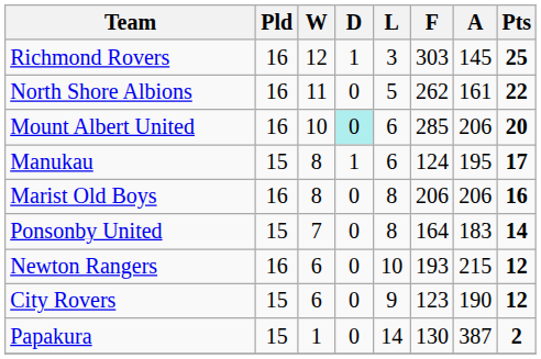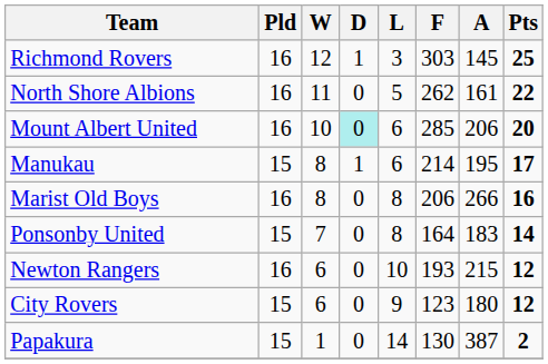Manukau | F: 124 -> 214
Marist Old Boys | A: 206 -> 266
City Rovers | A: 190 -> 180
